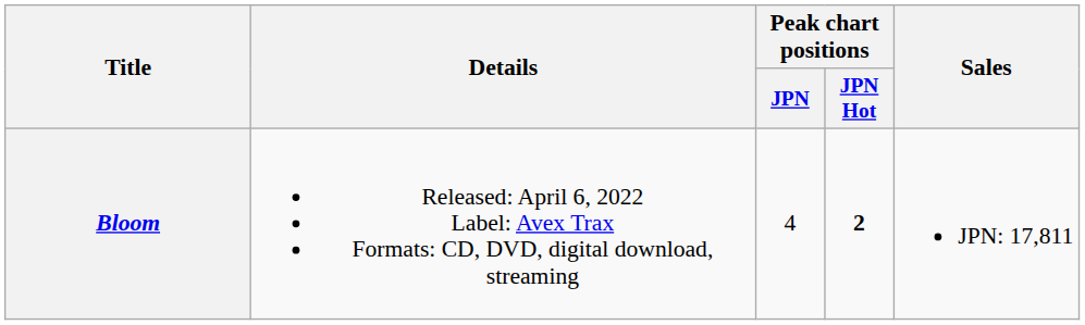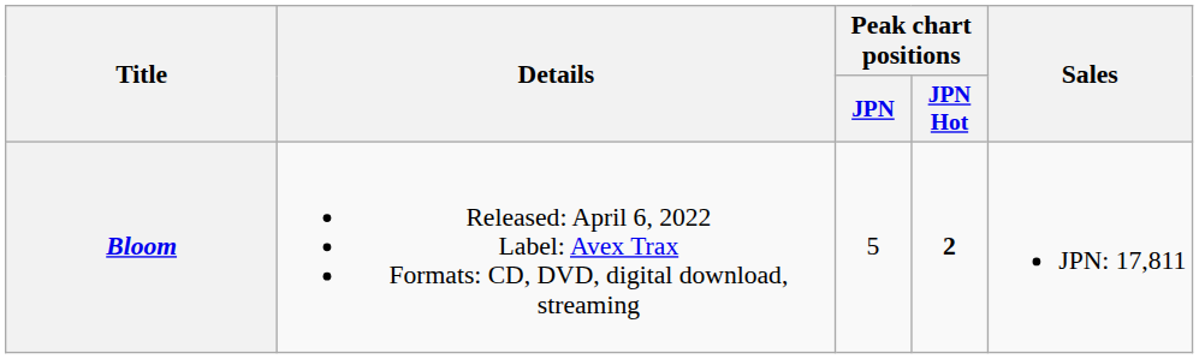Bloom | Peak chart positions / JPN: 4 -> 5
